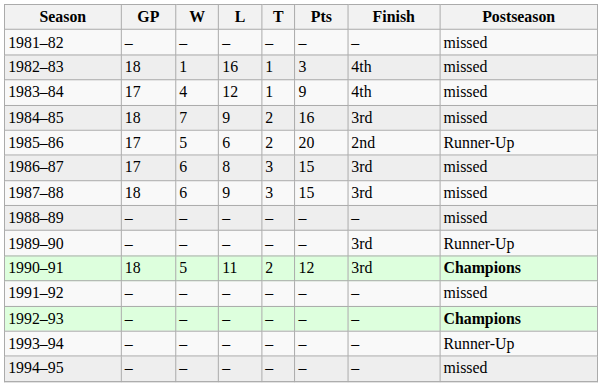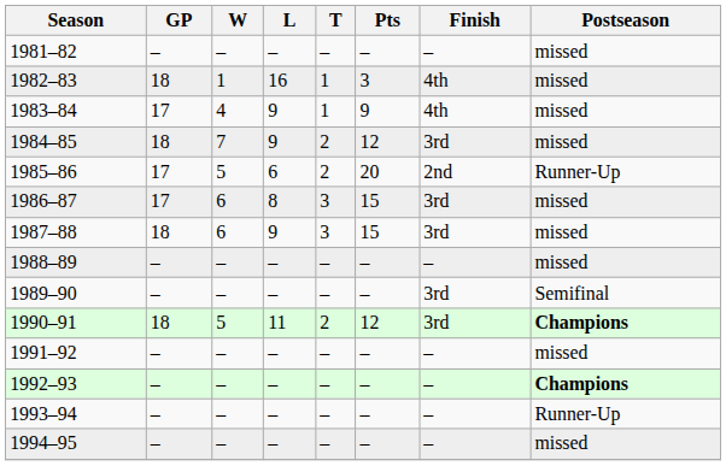1983–84 | L: 12 -> 9
1984–85 | Pts: 16 -> 12
1989–90 | Postseason: Runner-Up -> Semifinal
